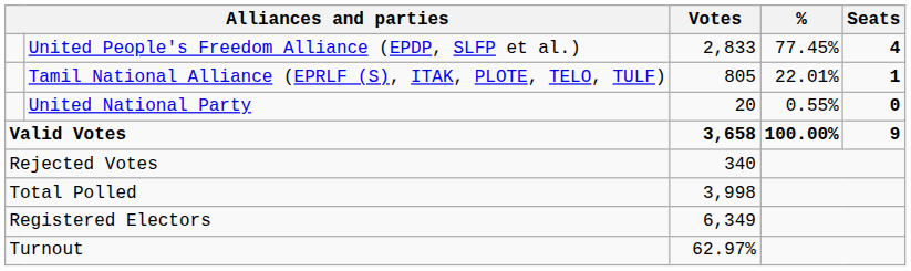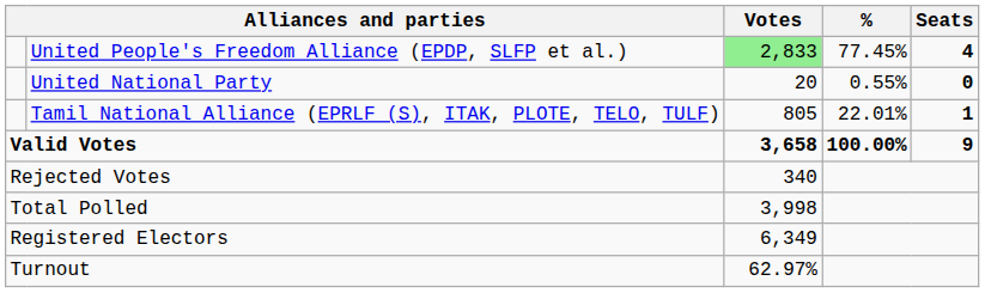United People's Freedom Alliance (EPDP, SLFP et al.) | Votes: no background -> lightgreen background
rows swapped: Tamil National Alliance (EPRLF (S), ITAK, PLOTE, TELO, TULF) <-> United National Party
